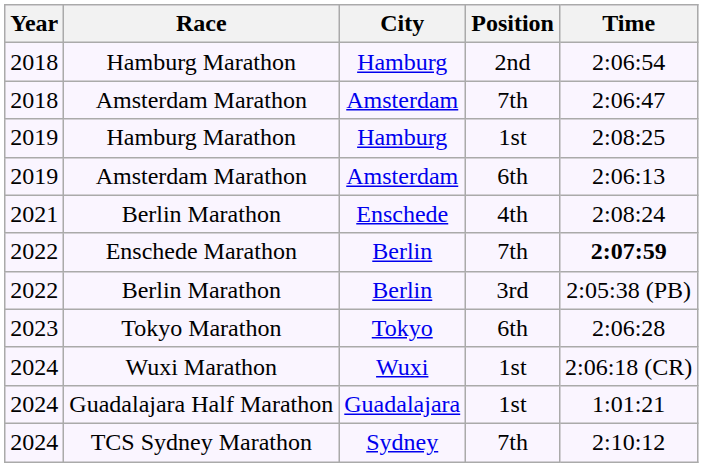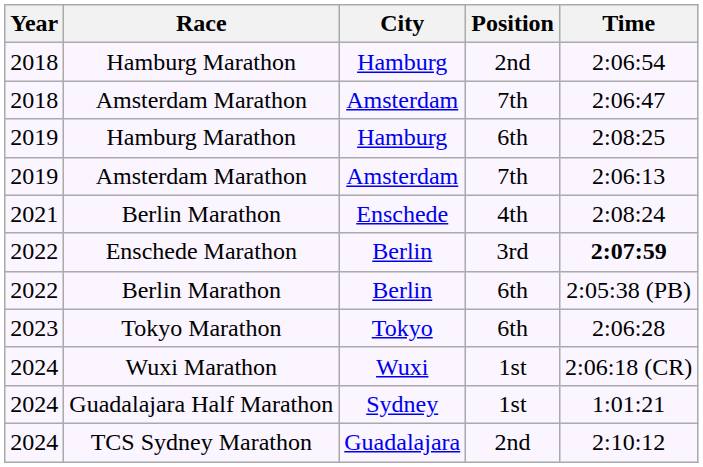2019 / Hamburg Marathon | Position: 1st -> 6th
2019 / Amsterdam Marathon | Position: 6th -> 7th
Enschede Marathon | Position: 7th -> 3rd
2022 / Berlin Marathon | Position: 3rd -> 6th
Guadalajara Half Marathon | City: Guadalajara -> Sydney
TCS Sydney Marathon | City: Sydney -> Guadalajara
TCS Sydney Marathon | Position: 7th -> 2nd
